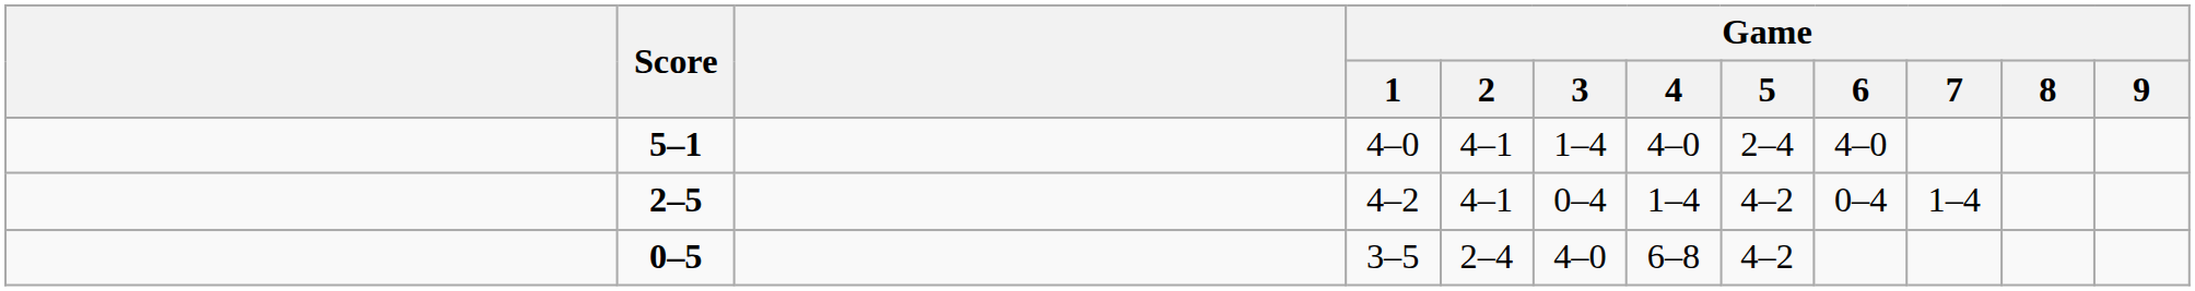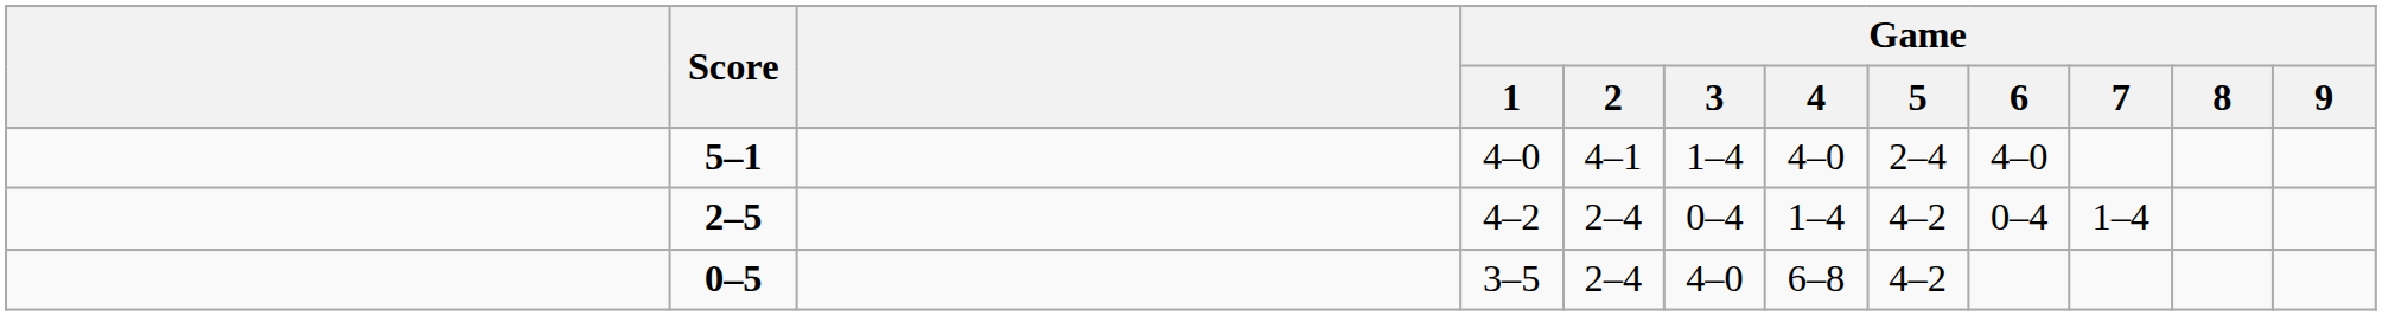2–5 | Game / 2: 4–1 -> 2–4
